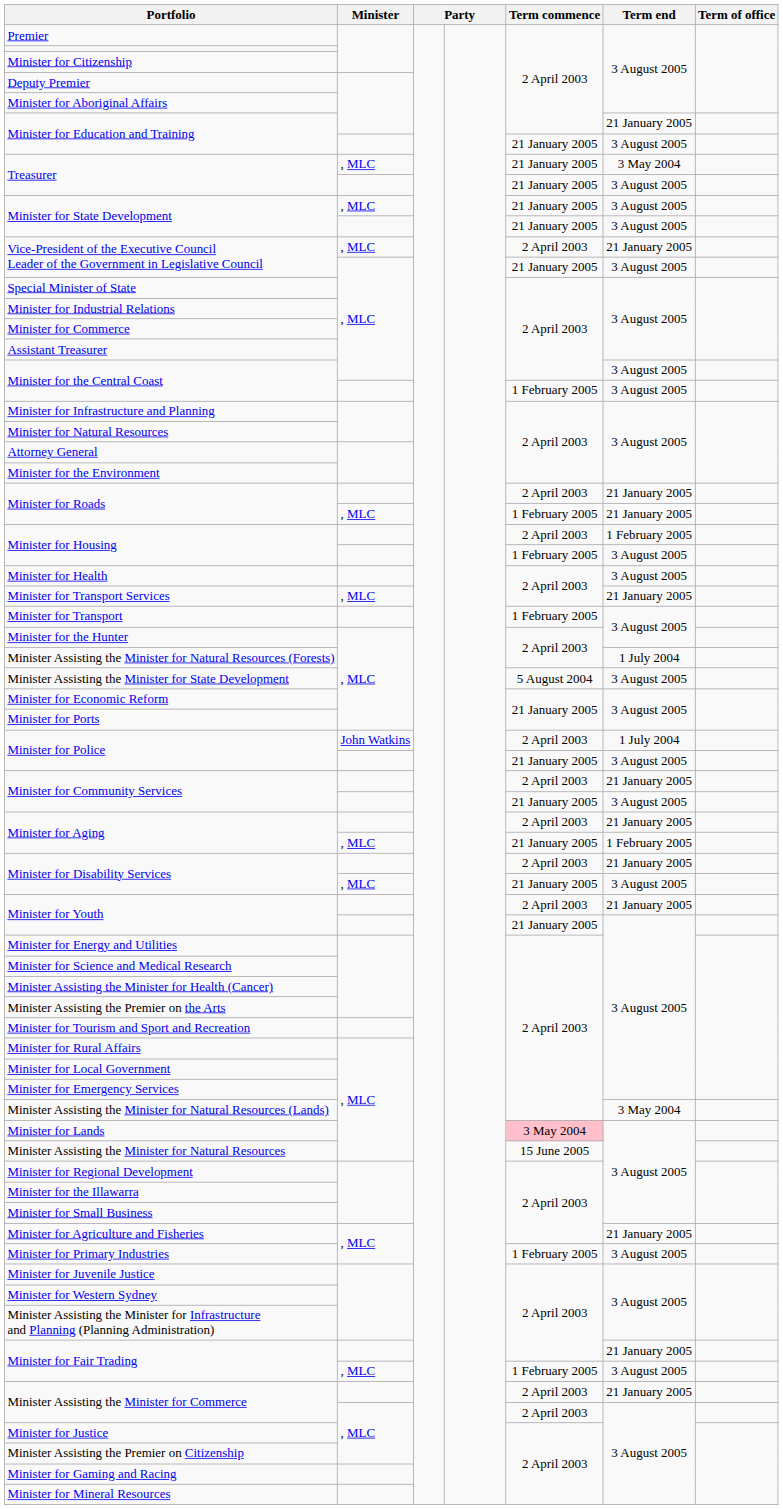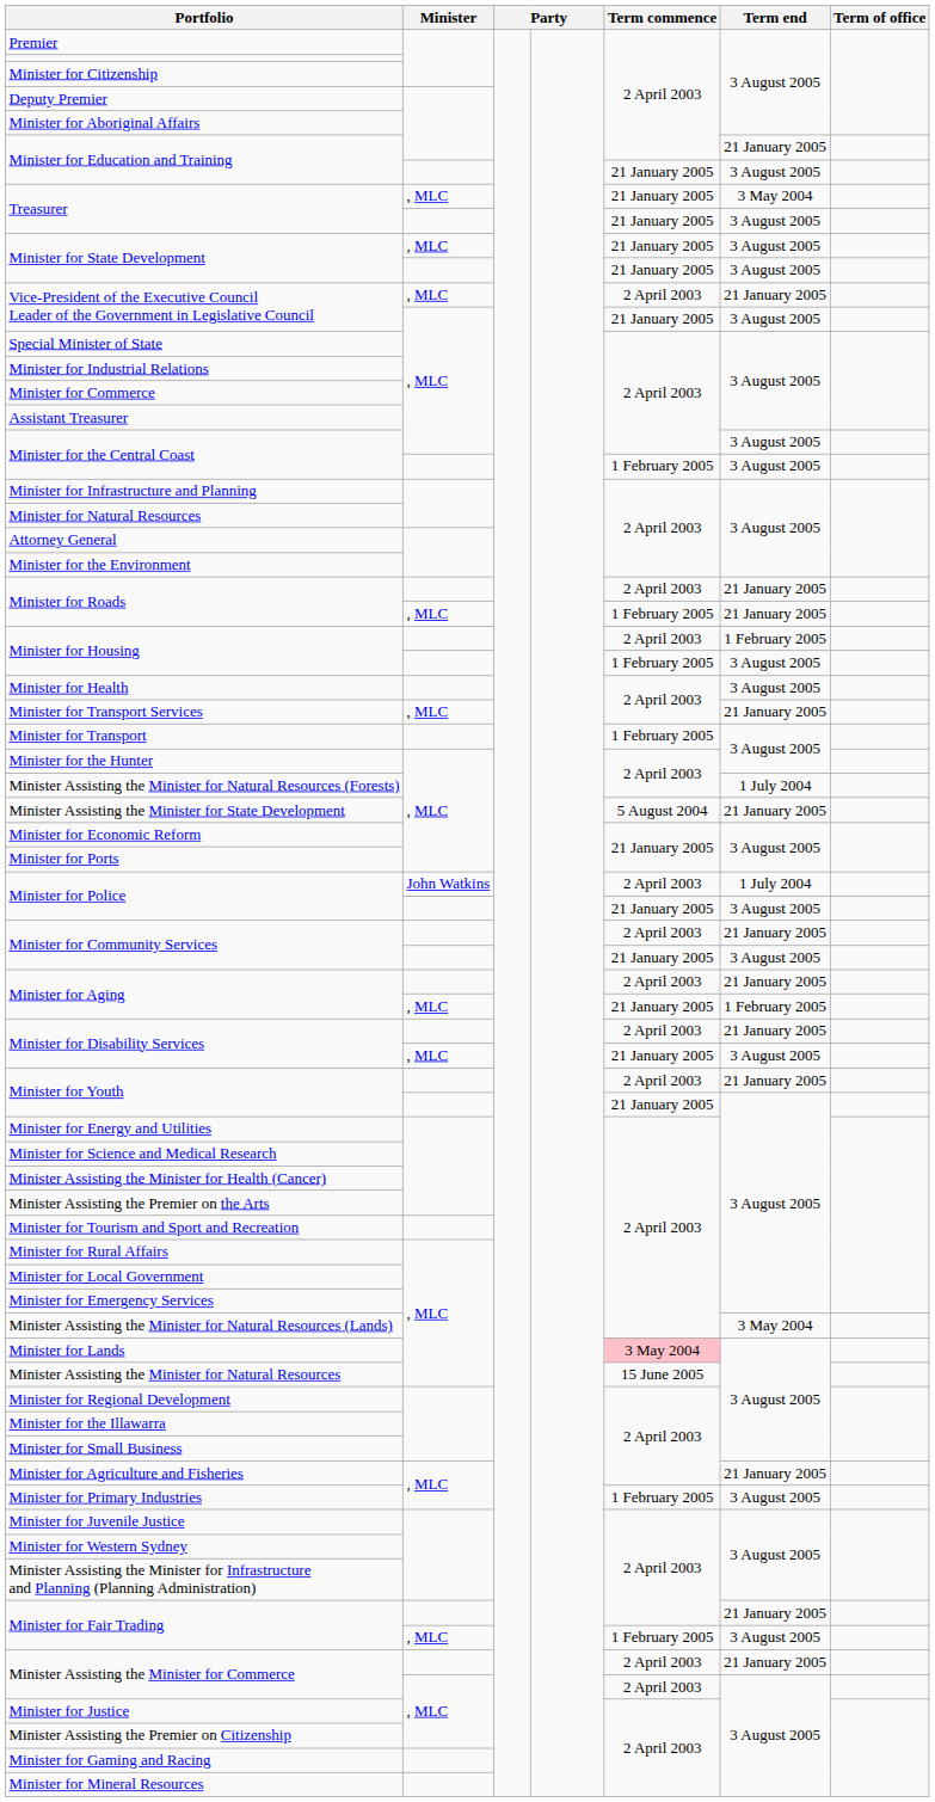Minister Assisting the Minister for State Development | Term end: 3 August 2005 -> 21 January 2005
